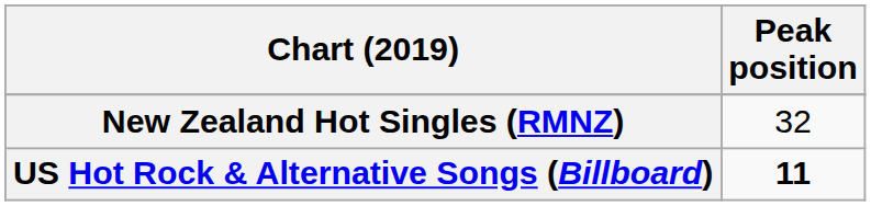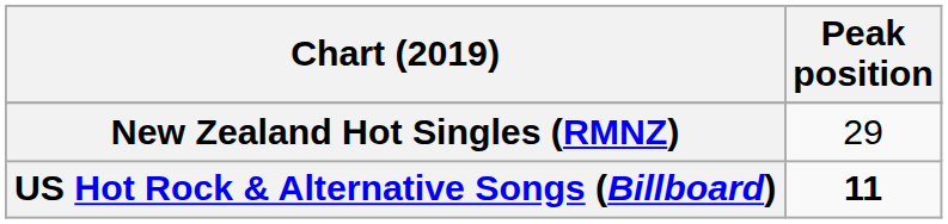New Zealand Hot Singles (RMNZ) | Peak position: 32 -> 29
